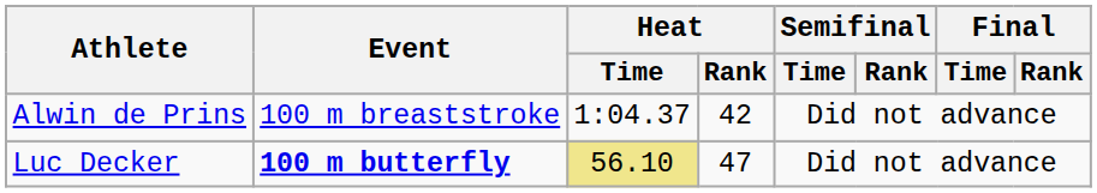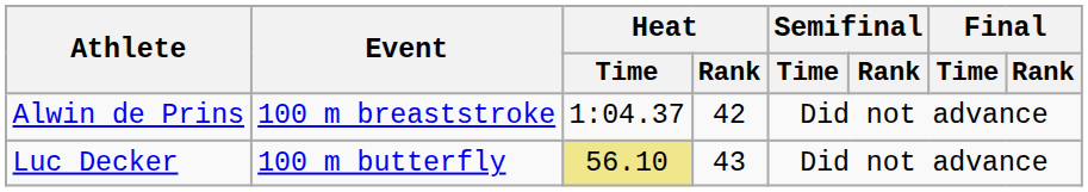Luc Decker | Event: bold -> normal
Luc Decker | Heat / Rank: 47 -> 43
